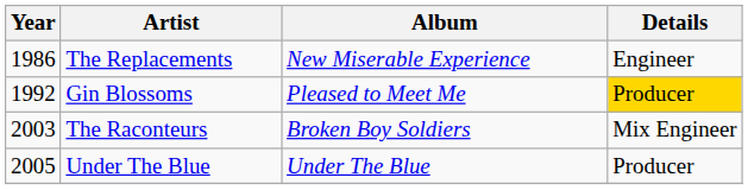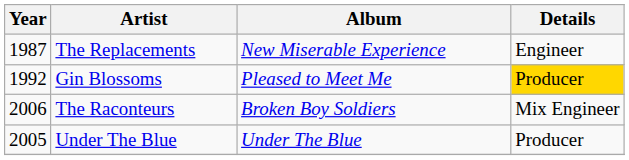The Replacements | Year: 1986 -> 1987
The Raconteurs | Year: 2003 -> 2006
